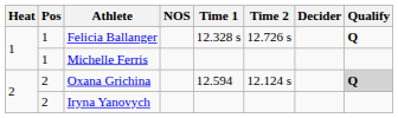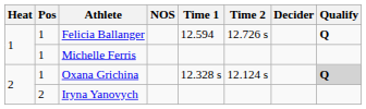Felicia Ballanger | Time 1: 12.328 s -> 12.594
Oxana Grichina | Pos: 2 -> 1
Oxana Grichina | Time 1: 12.594 -> 12.328 s
